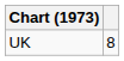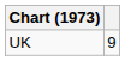UK | column 2: 8 -> 9
